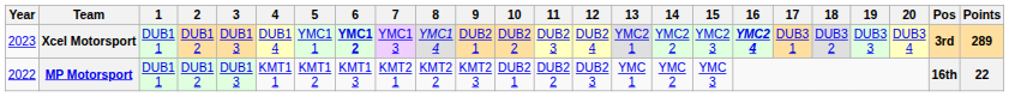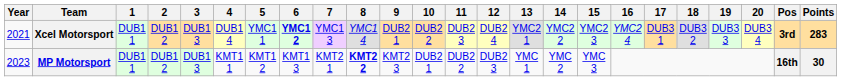Xcel Motorsport | Year: 2023 -> 2021
Xcel Motorsport | 16: bold -> normal
Xcel Motorsport | Points: 289 -> 283
MP Motorsport | Year: 2022 -> 2023
MP Motorsport | 8: normal -> bold
MP Motorsport | Points: 22 -> 30
